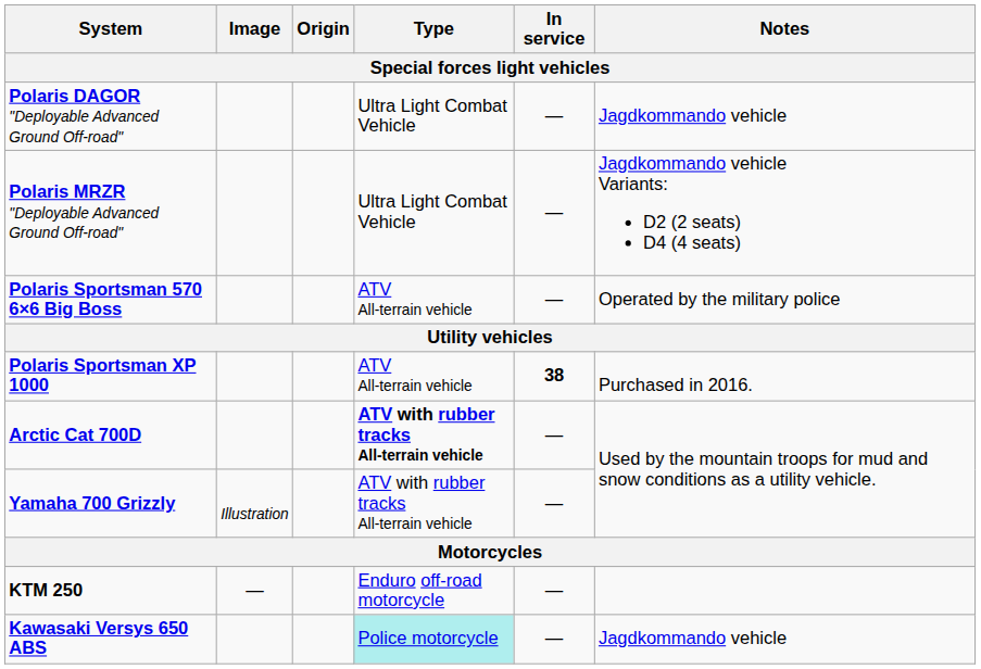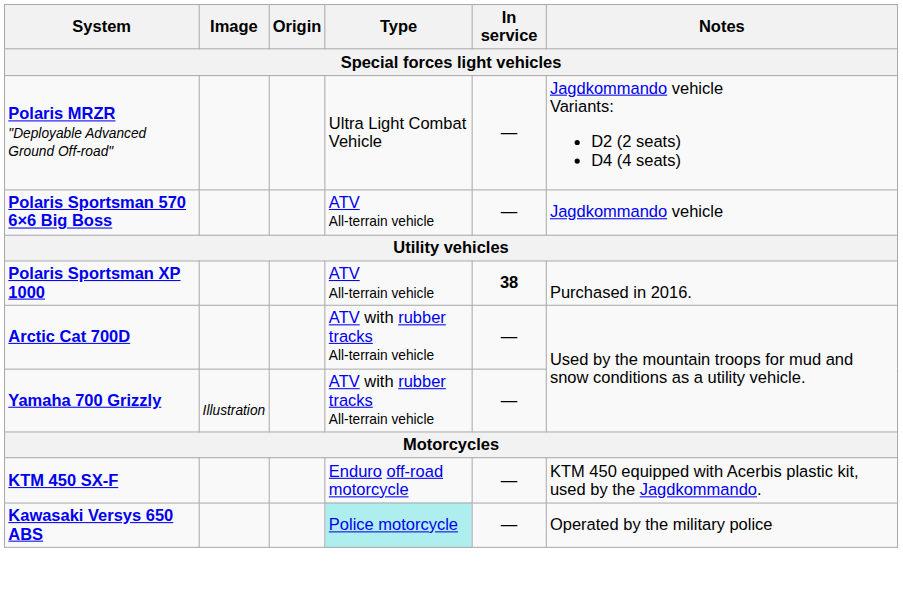- row: Polaris DAGOR "Deployable Advanced Ground Off-road" | Ultra Light Combat Vehicle | — | Jagdkommando vehicle
Polaris Sportsman 570 6×6 Big Boss | Notes: Operated by the military police -> Jagdkommando vehicle
Arctic Cat 700D | Type: bold -> normal
- row: KTM 250 | — | Enduro off-road motorcycle | —
+ row: KTM 450 SX-F | Enduro off-road motorcycle | — | KTM 450 equipped with Acerbis plastic kit, used by the Jagdkommando.
Kawasaki Versys 650 ABS | Notes: Jagdkommando vehicle -> Operated by the military police
